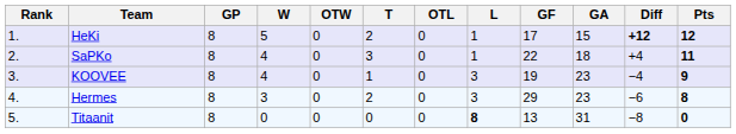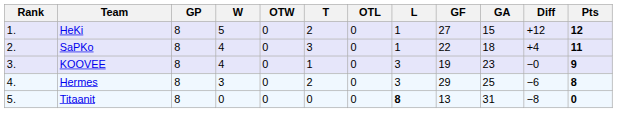HeKi | GF: 17 -> 27
HeKi | Diff: bold -> normal
KOOVEE | Diff: −4 -> −0
Hermes | GA: 23 -> 25
